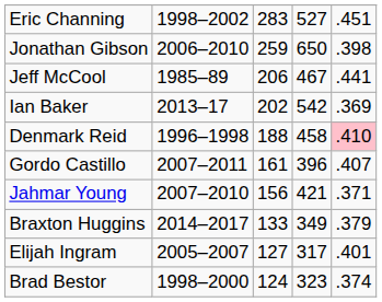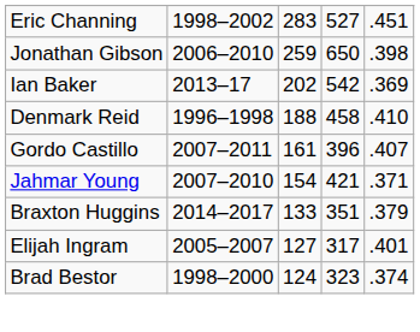- row: Jeff McCool | 1985–89 | 206 | 467 | .441
Denmark Reid | column 5: pink background -> no background
Jahmar Young | column 3: 156 -> 154
Braxton Huggins | column 4: 349 -> 351
